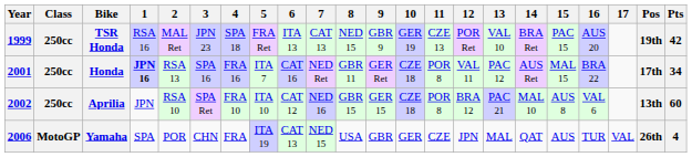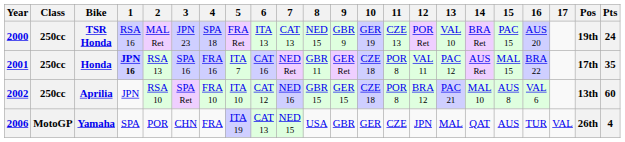TSR Honda | Year: 1999 -> 2000
TSR Honda | Pts: 42 -> 24
Honda | Pts: 34 -> 35
